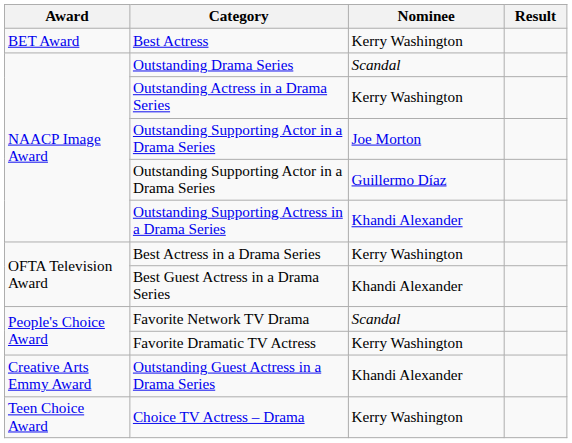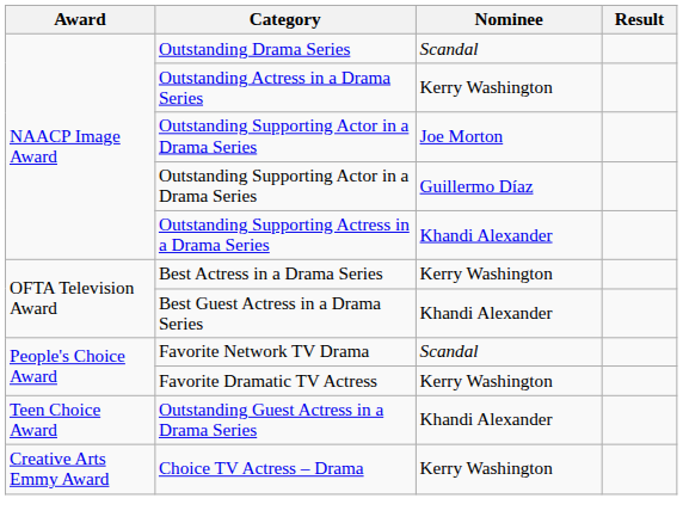- row: BET Award | Best Actress | Kerry Washington
Outstanding Guest Actress in a Drama Series | Award: Creative Arts Emmy Award -> Teen Choice Award
Choice TV Actress – Drama | Award: Teen Choice Award -> Creative Arts Emmy Award
